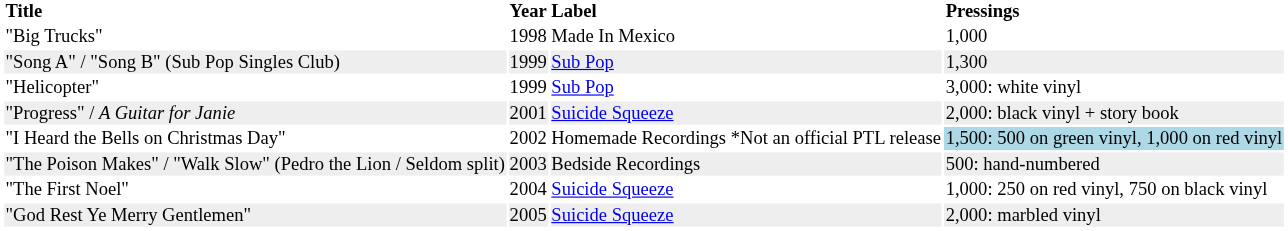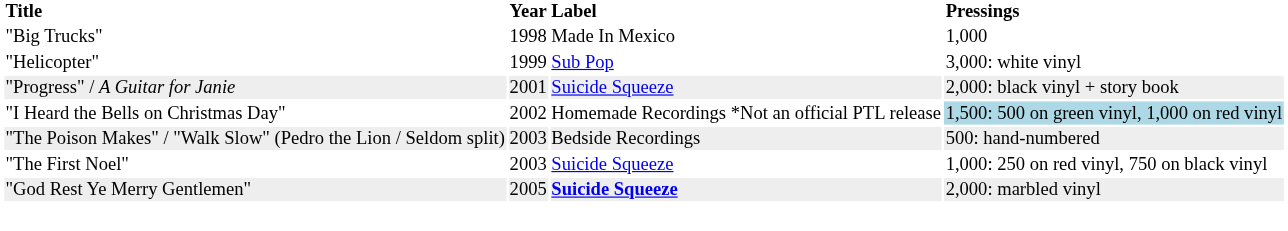- row: "Song A" / "Song B" (Sub Pop Singles Club) | 1999 | Sub Pop | 1,300
"The First Noel" | Year: 2004 -> 2003
"God Rest Ye Merry Gentlemen" | Label: normal -> bold
